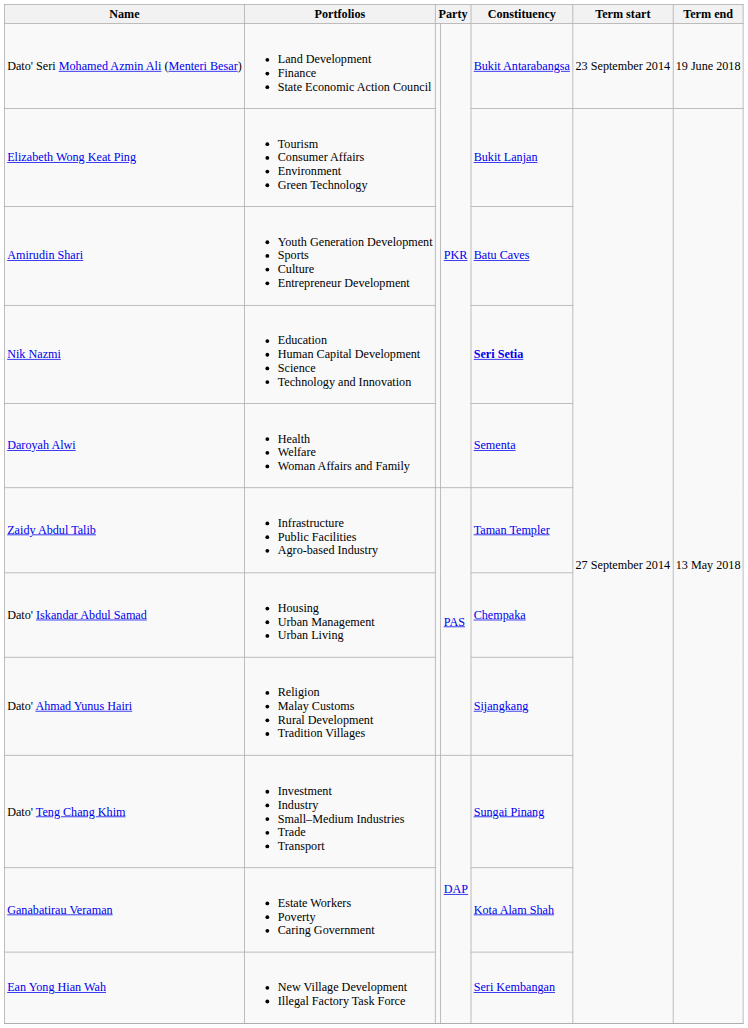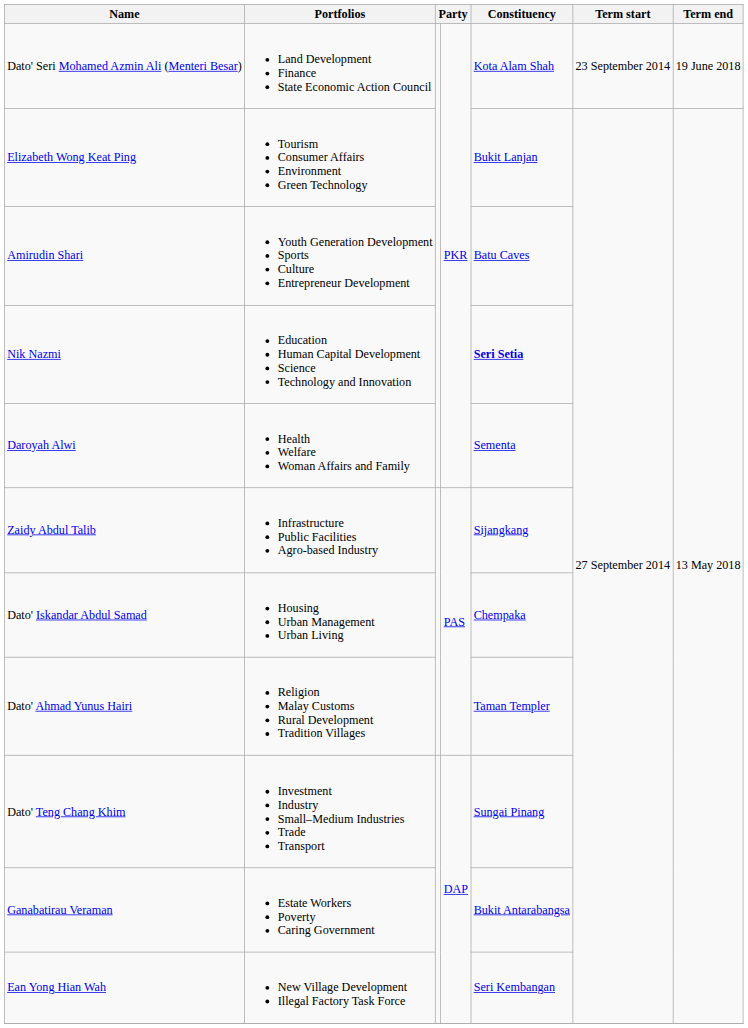Dato' Seri Mohamed Azmin Ali (Menteri Besar) | Constituency: Bukit Antarabangsa -> Kota Alam Shah
Zaidy Abdul Talib | Constituency: Taman Templer -> Sijangkang
Dato' Ahmad Yunus Hairi | Constituency: Sijangkang -> Taman Templer
Ganabatirau Veraman | Constituency: Kota Alam Shah -> Bukit Antarabangsa
